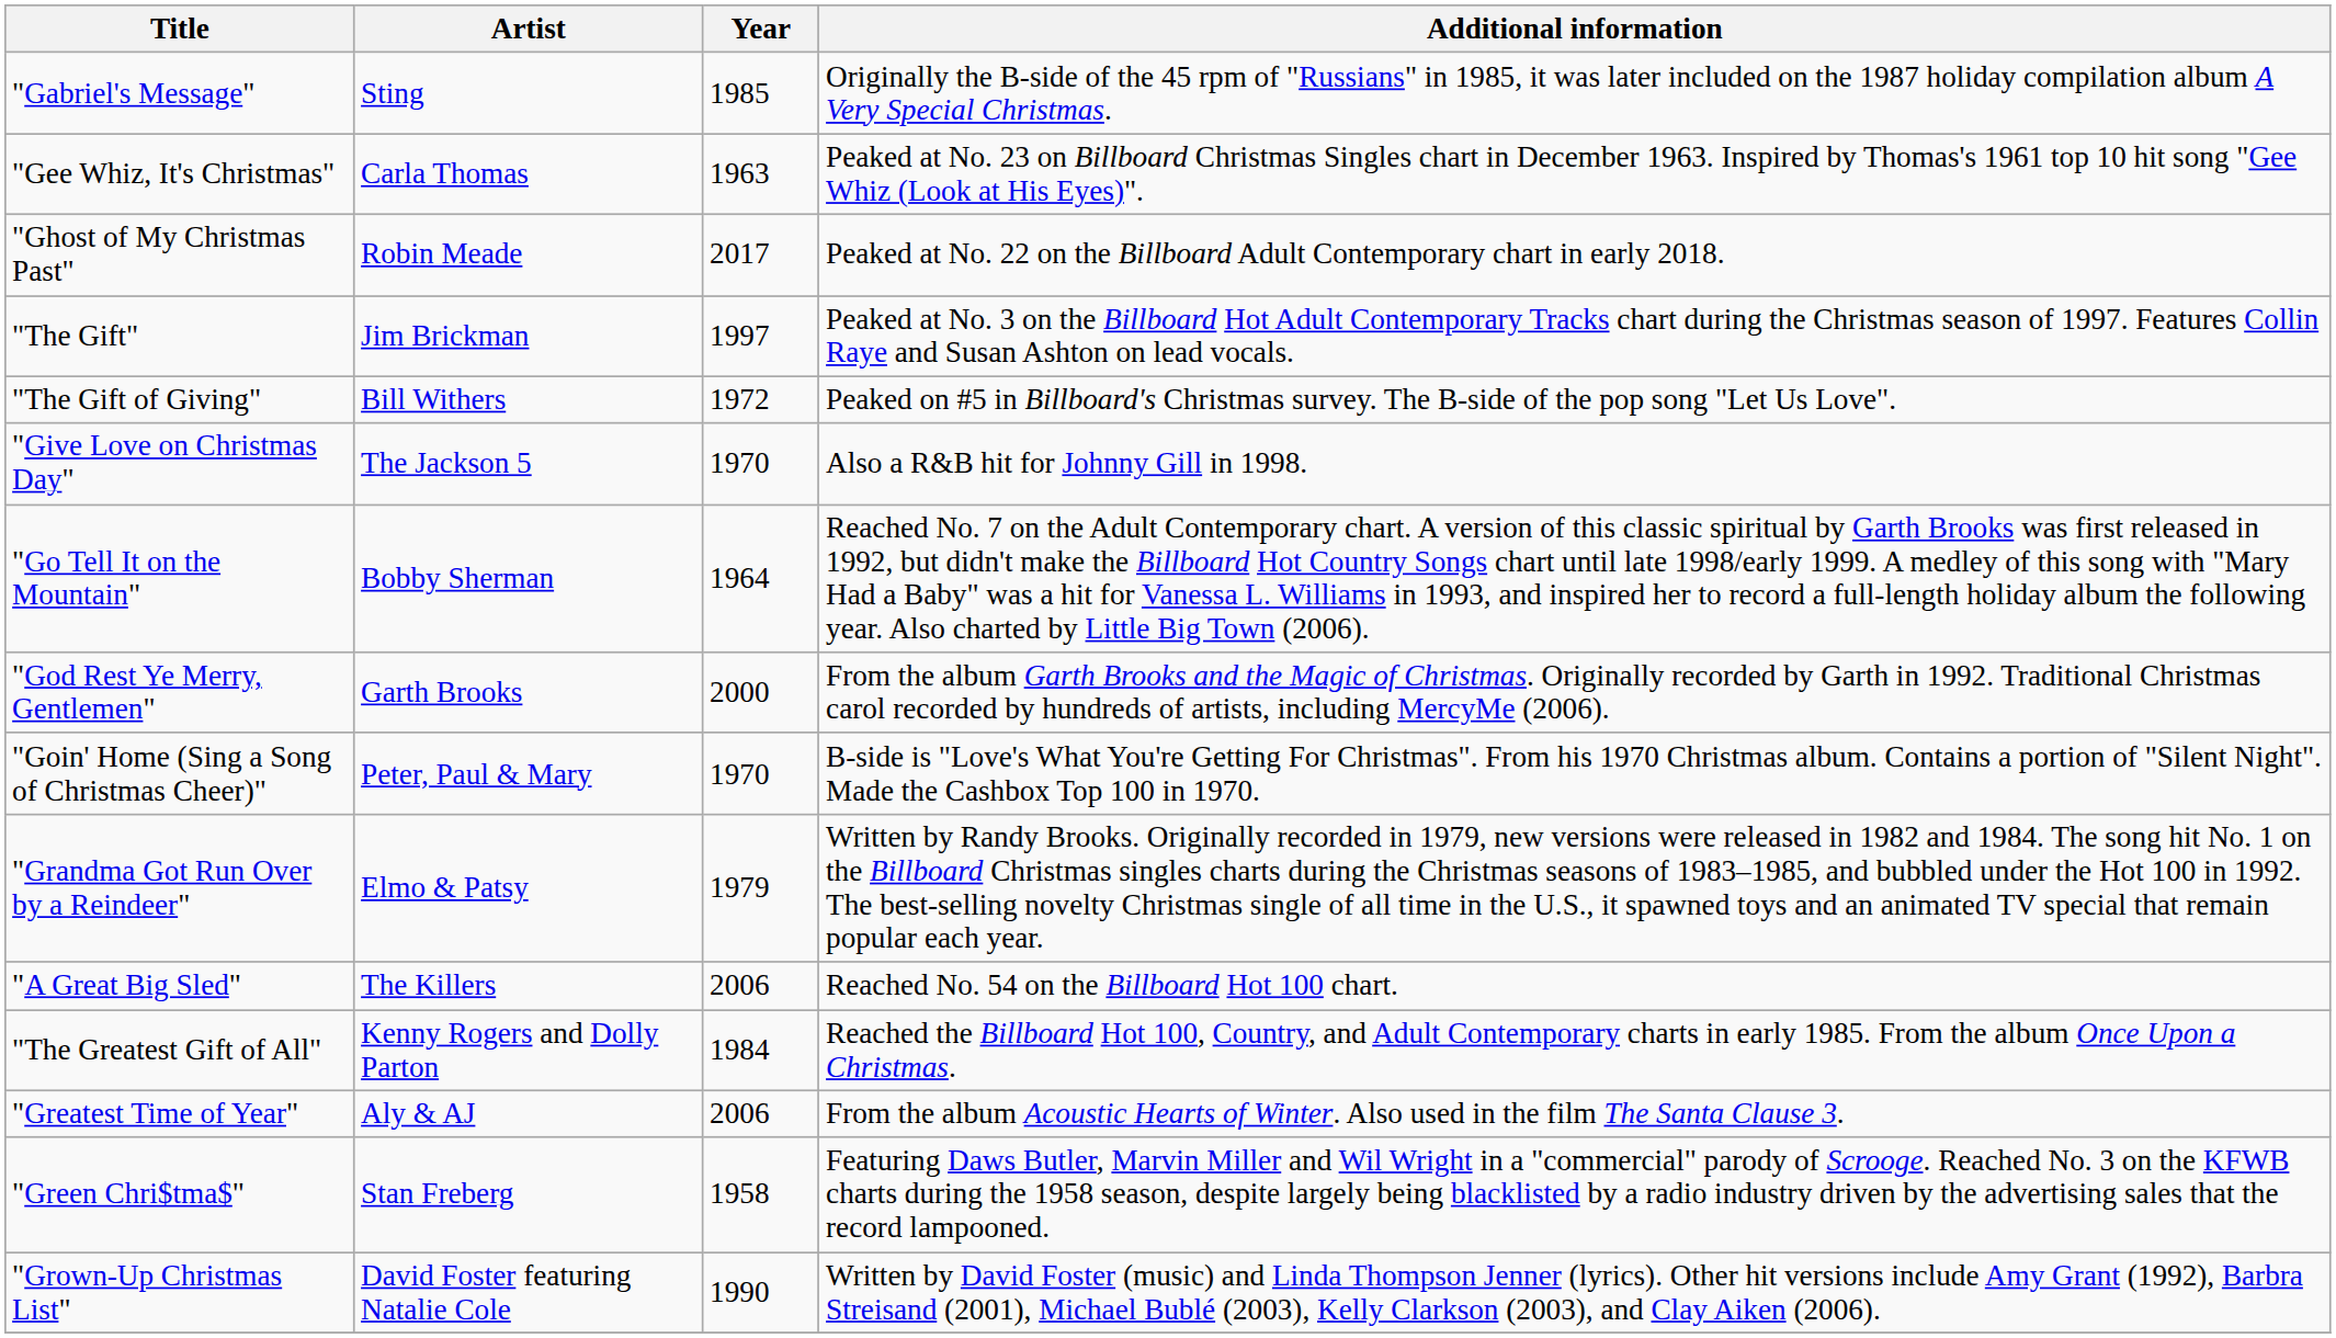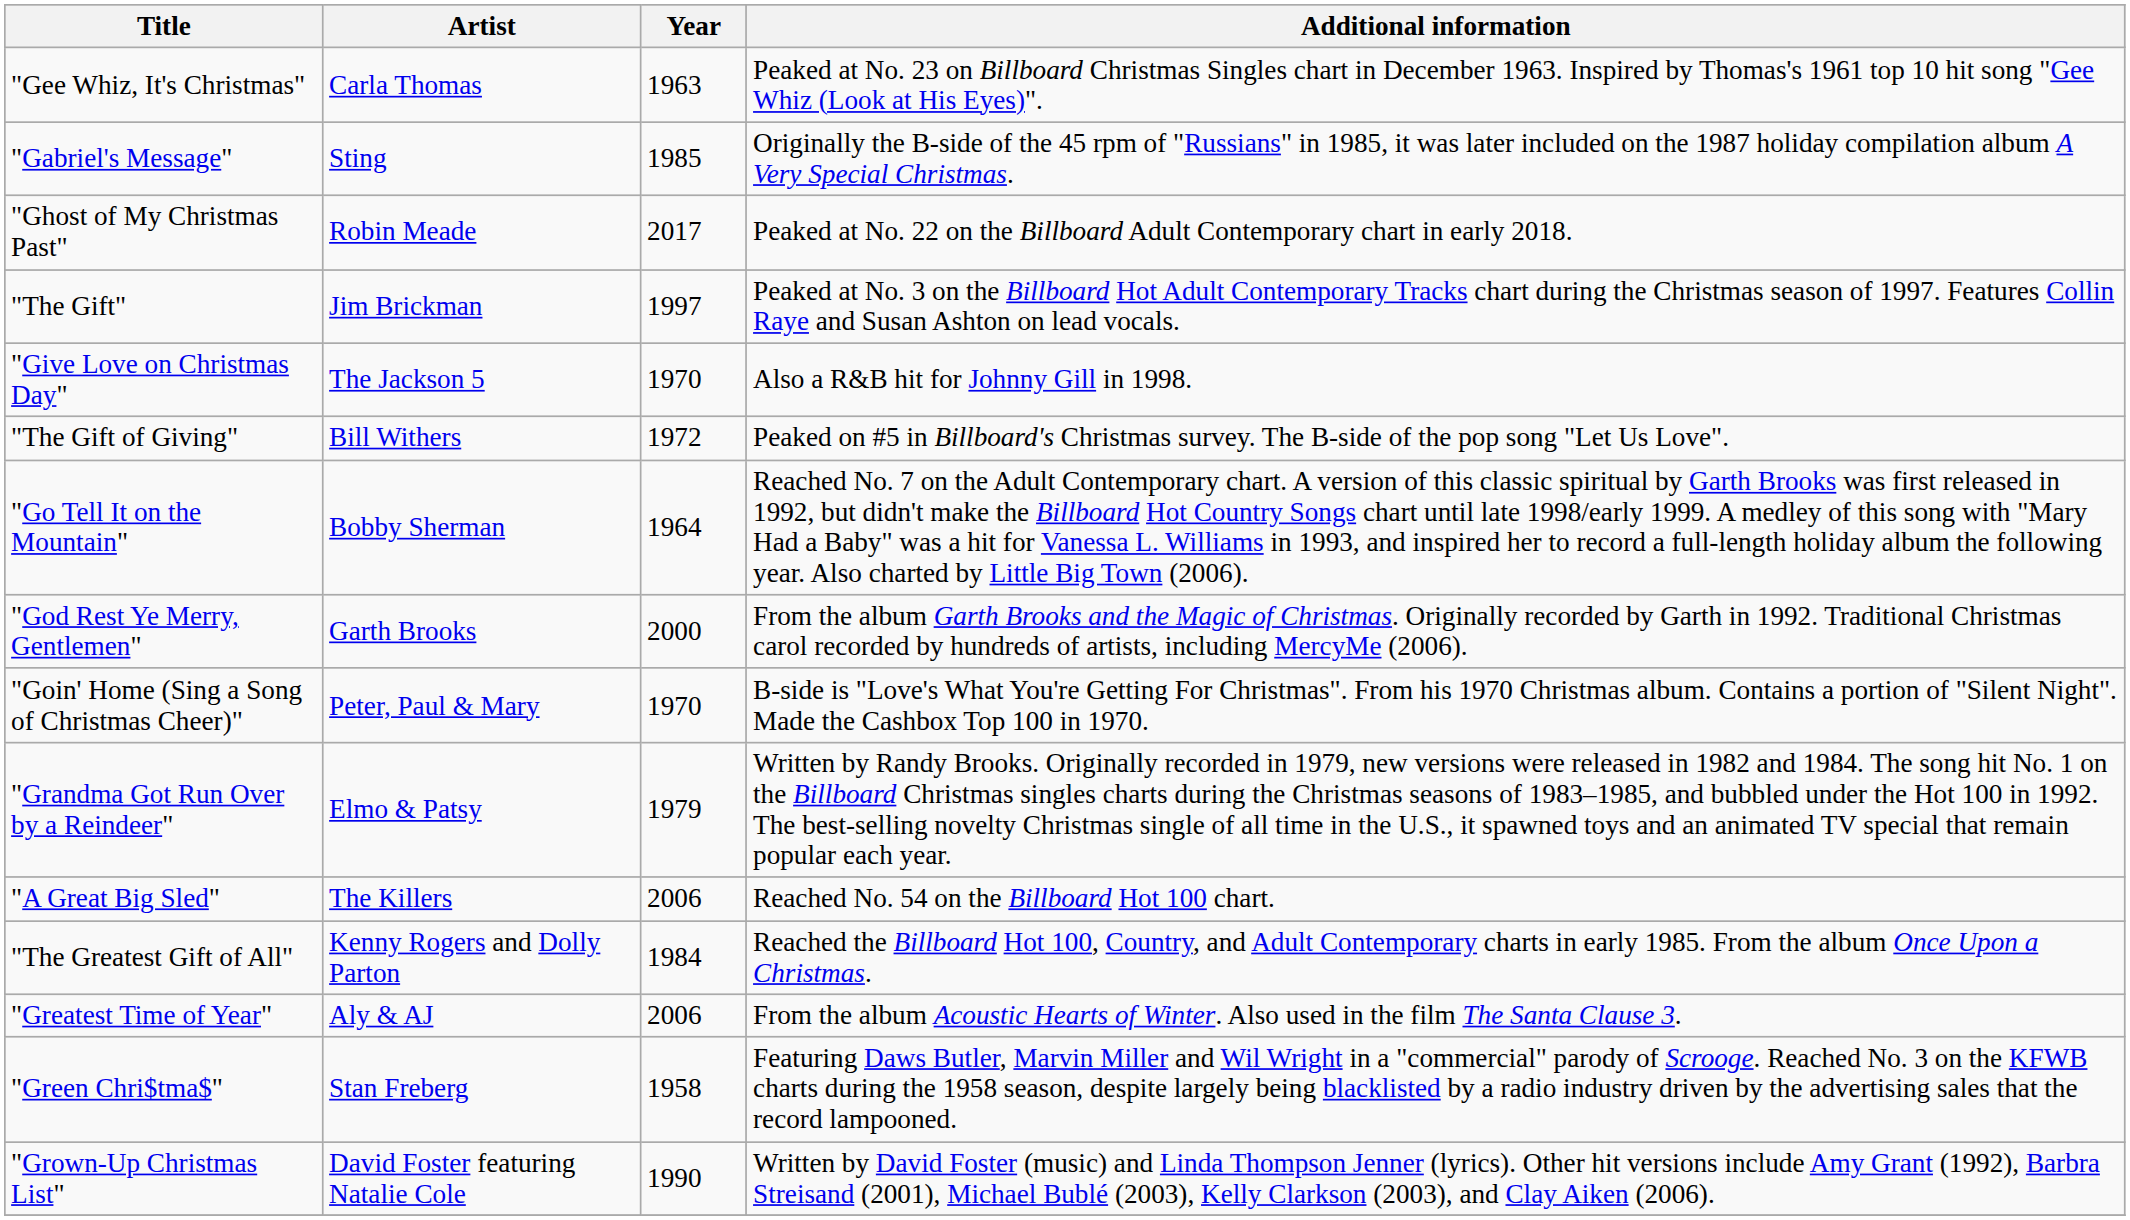rows swapped: "Gabriel's Message" <-> "Gee Whiz, It's Christmas"
rows swapped: "The Gift of Giving" <-> "Give Love on Christmas Day"
